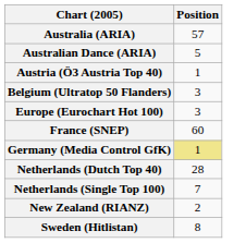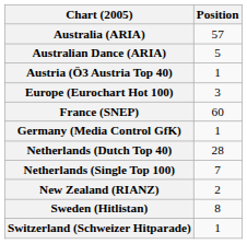- row: Belgium (Ultratop 50 Flanders) | 3
Germany (Media Control GfK) | Position: khaki background -> no background
+ row: Switzerland (Schweizer Hitparade) | 1
